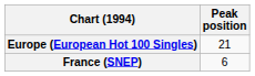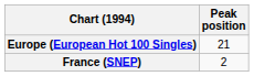France (SNEP) | Peak position: 6 -> 2
